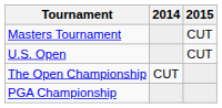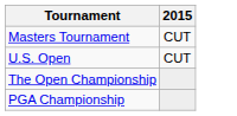- column: 2014 | CUT
